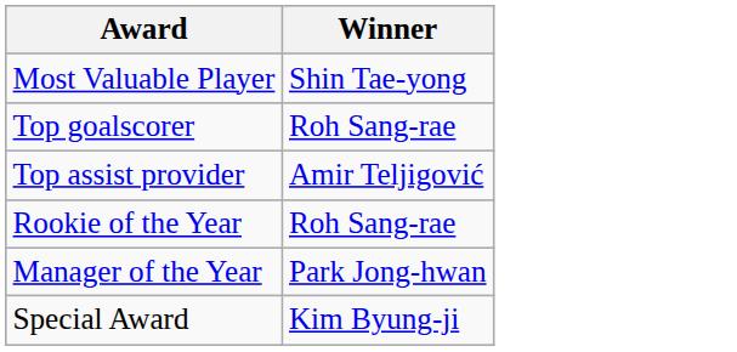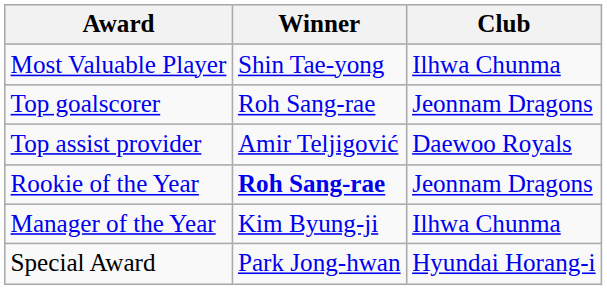+ column: Club | Ilhwa Chunma | Jeonnam Dragons | Daewoo Royals | Jeonnam Dragons | Ilhwa Chunma | Hyundai Horang-i
Rookie of the Year | Winner: normal -> bold
Manager of the Year | Winner: Park Jong-hwan -> Kim Byung-ji
Special Award | Winner: Kim Byung-ji -> Park Jong-hwan
